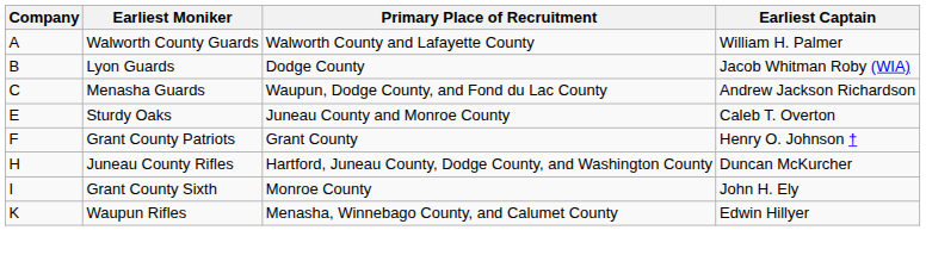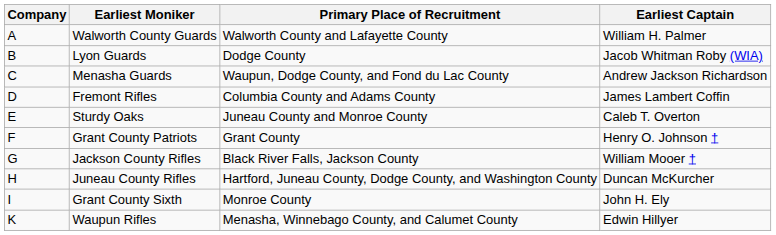+ row: D | Fremont Rifles | Columbia County and Adams County | James Lambert Coffin
+ row: G | Jackson County Rifles | Black River Falls, Jackson County | William Mooer †
